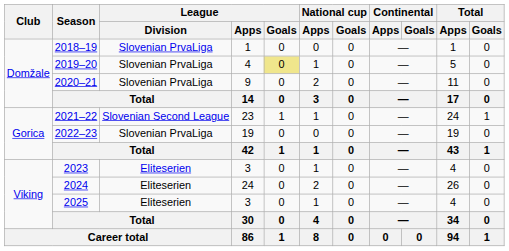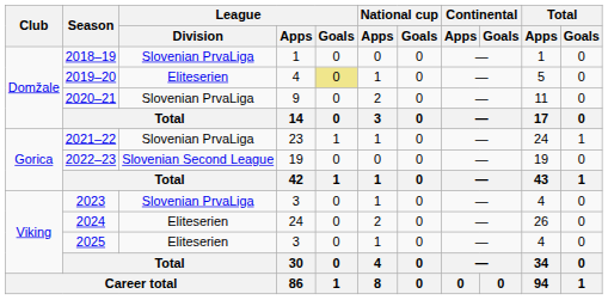2019–20 | League / Division: Slovenian PrvaLiga -> Eliteserien
2021–22 | League / Division: Slovenian Second League -> Slovenian PrvaLiga
2022–23 | League / Division: Slovenian PrvaLiga -> Slovenian Second League
2023 | League / Division: Eliteserien -> Slovenian PrvaLiga
